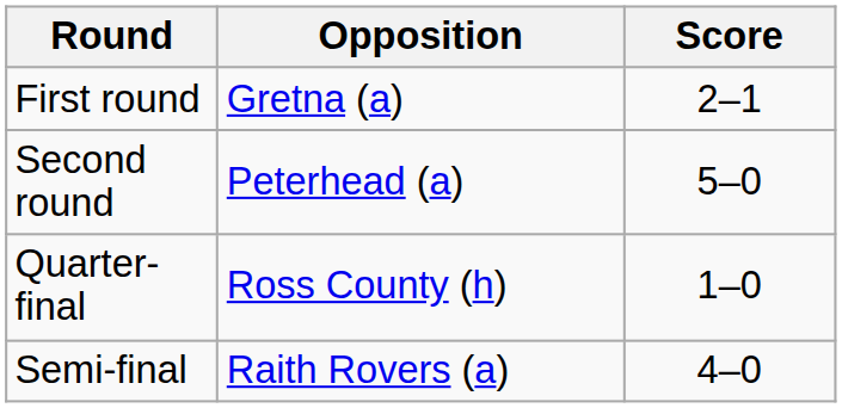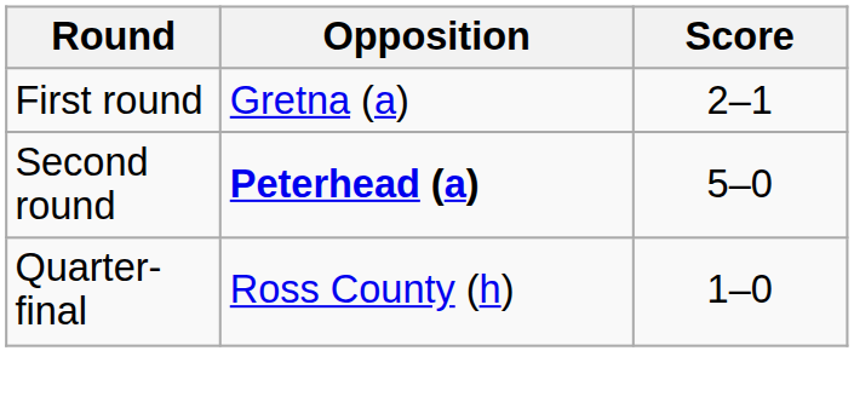Second round | Opposition: normal -> bold
- row: Semi-final | Raith Rovers (a) | 4–0
